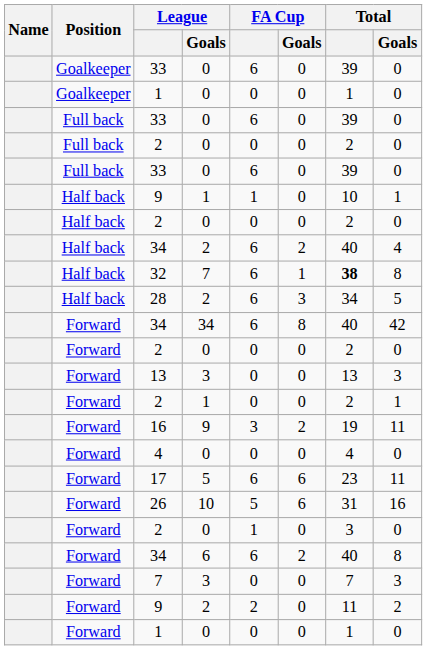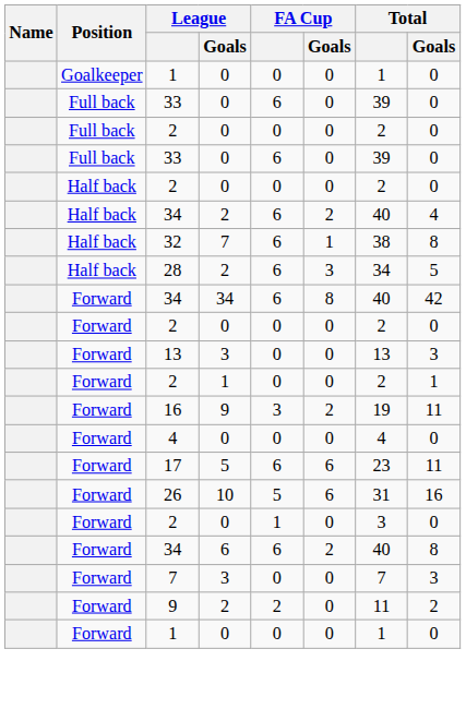- row: Goalkeeper | 33 | 0 | 6 | 0 | 39 | 0
- row: Half back | 9 | 1 | 1 | 0 | 10 | 1
32 | Total: bold -> normal
